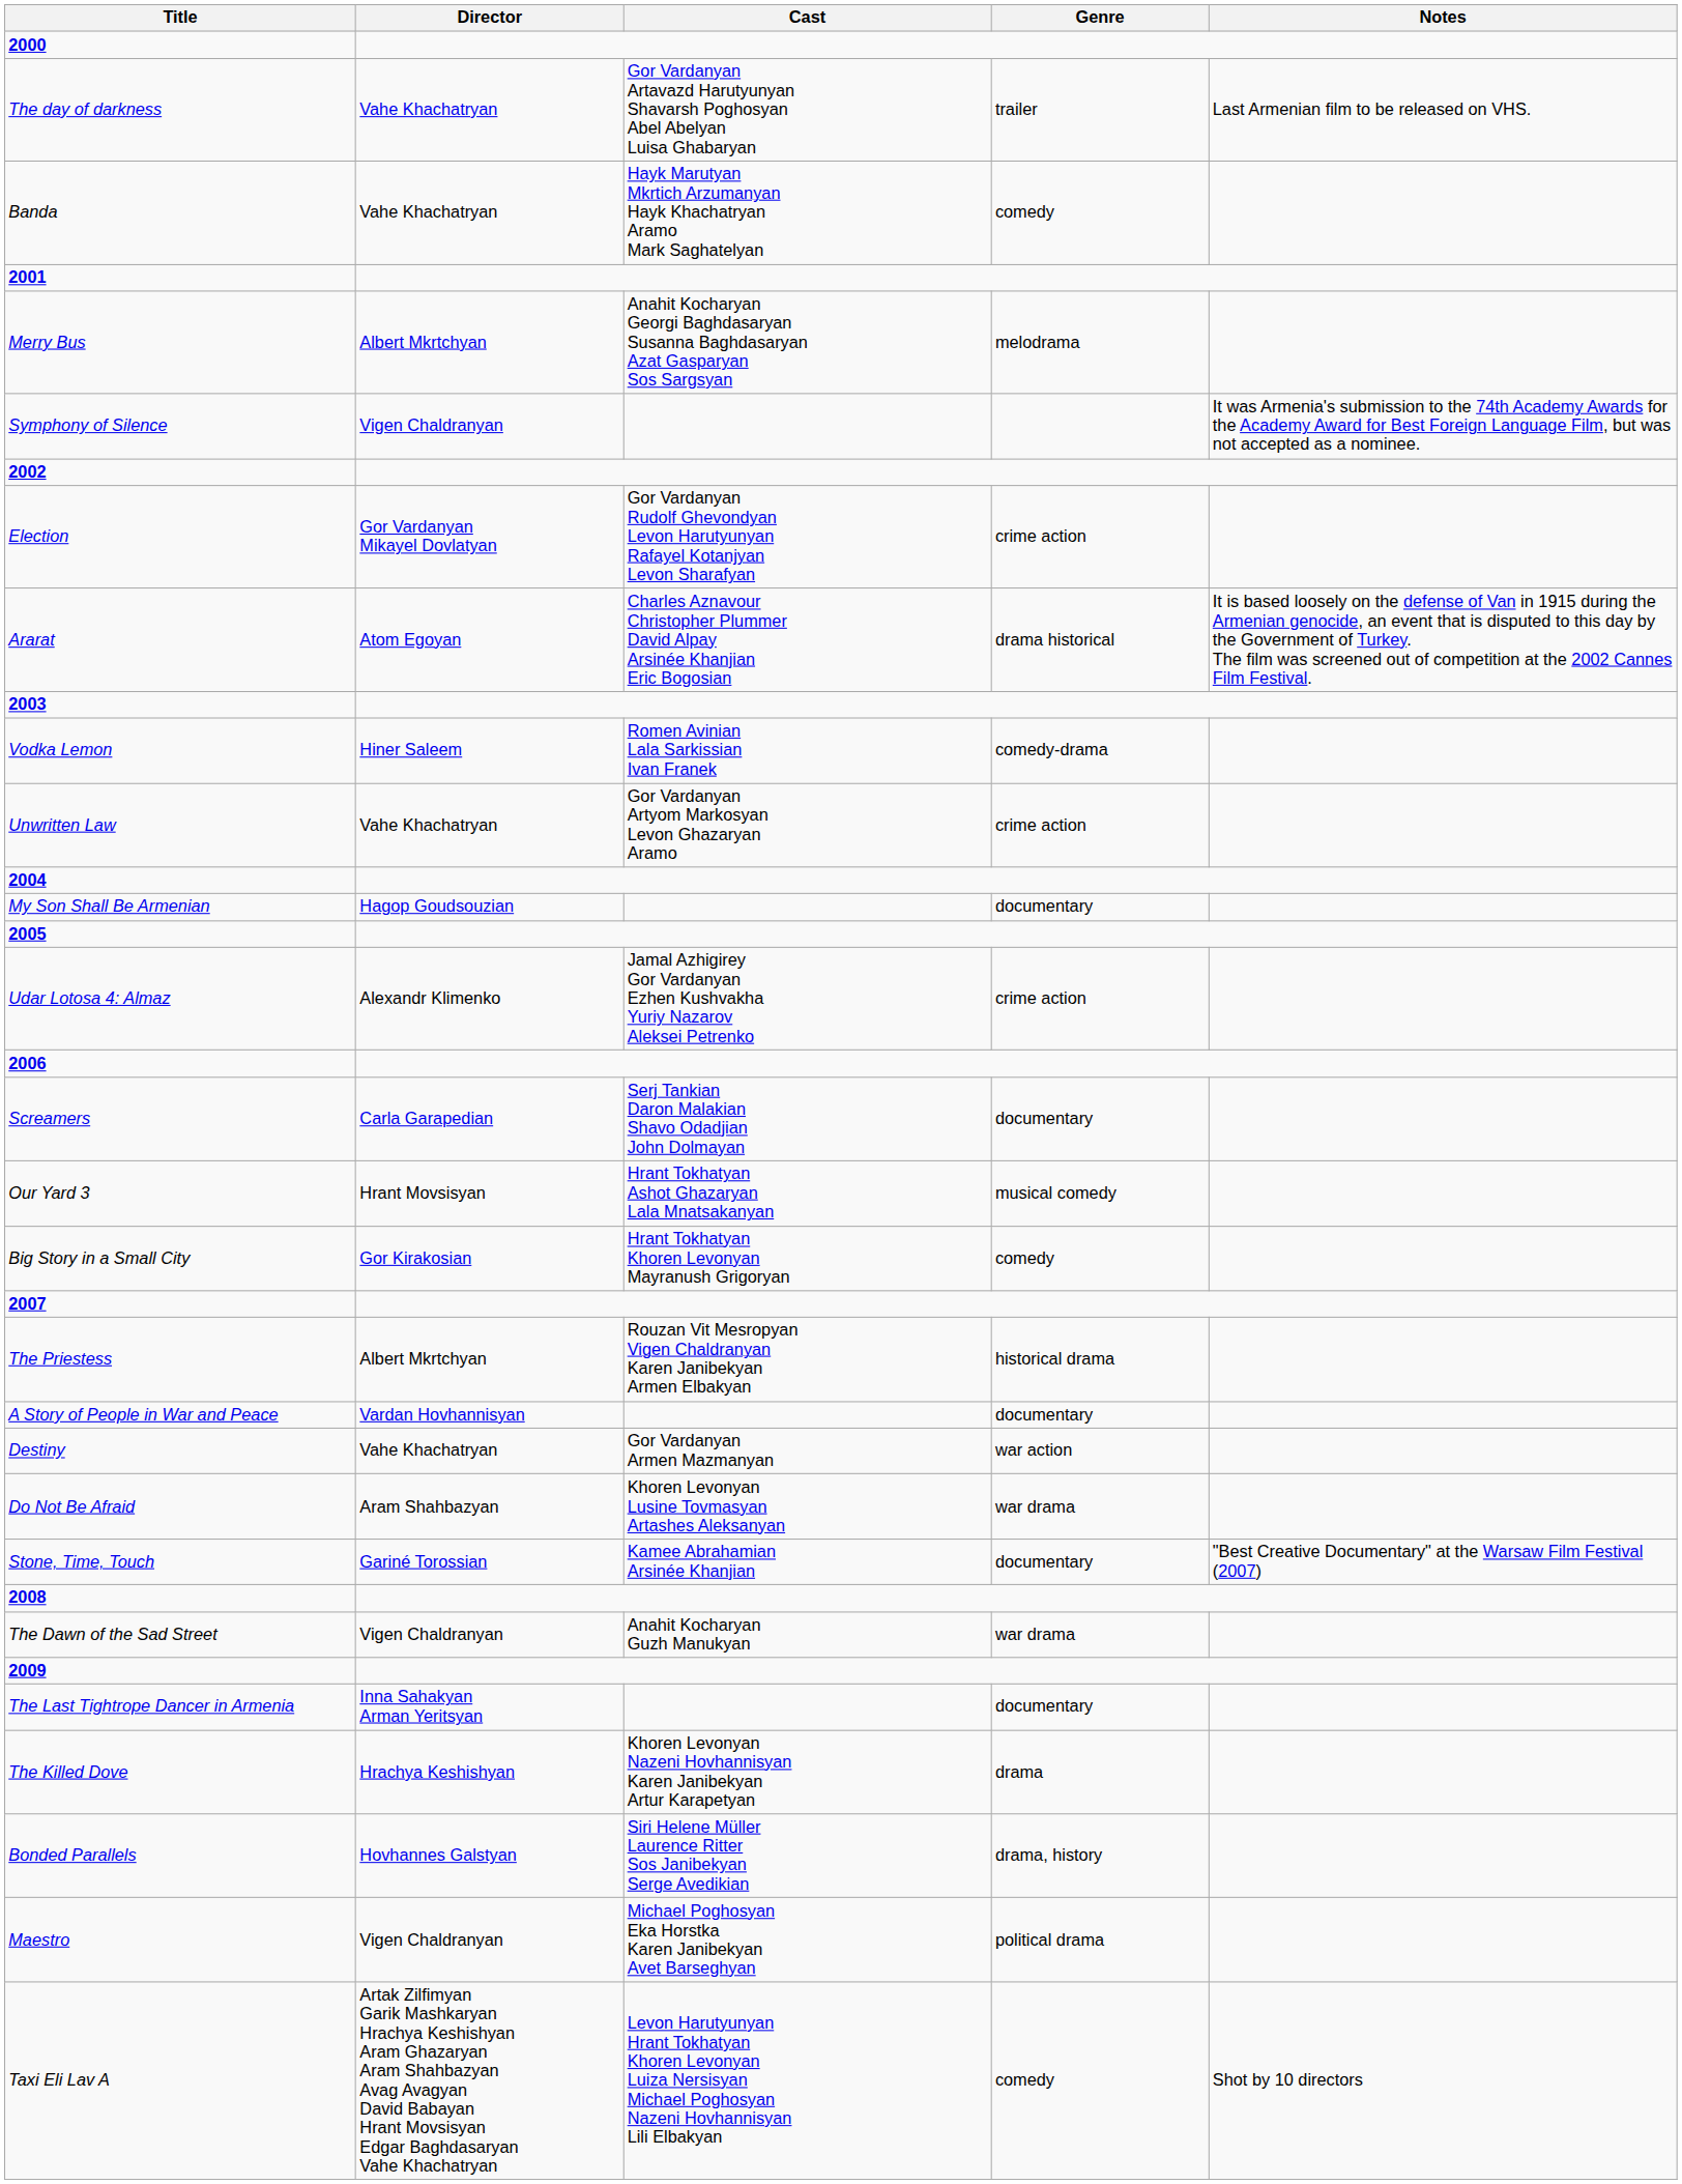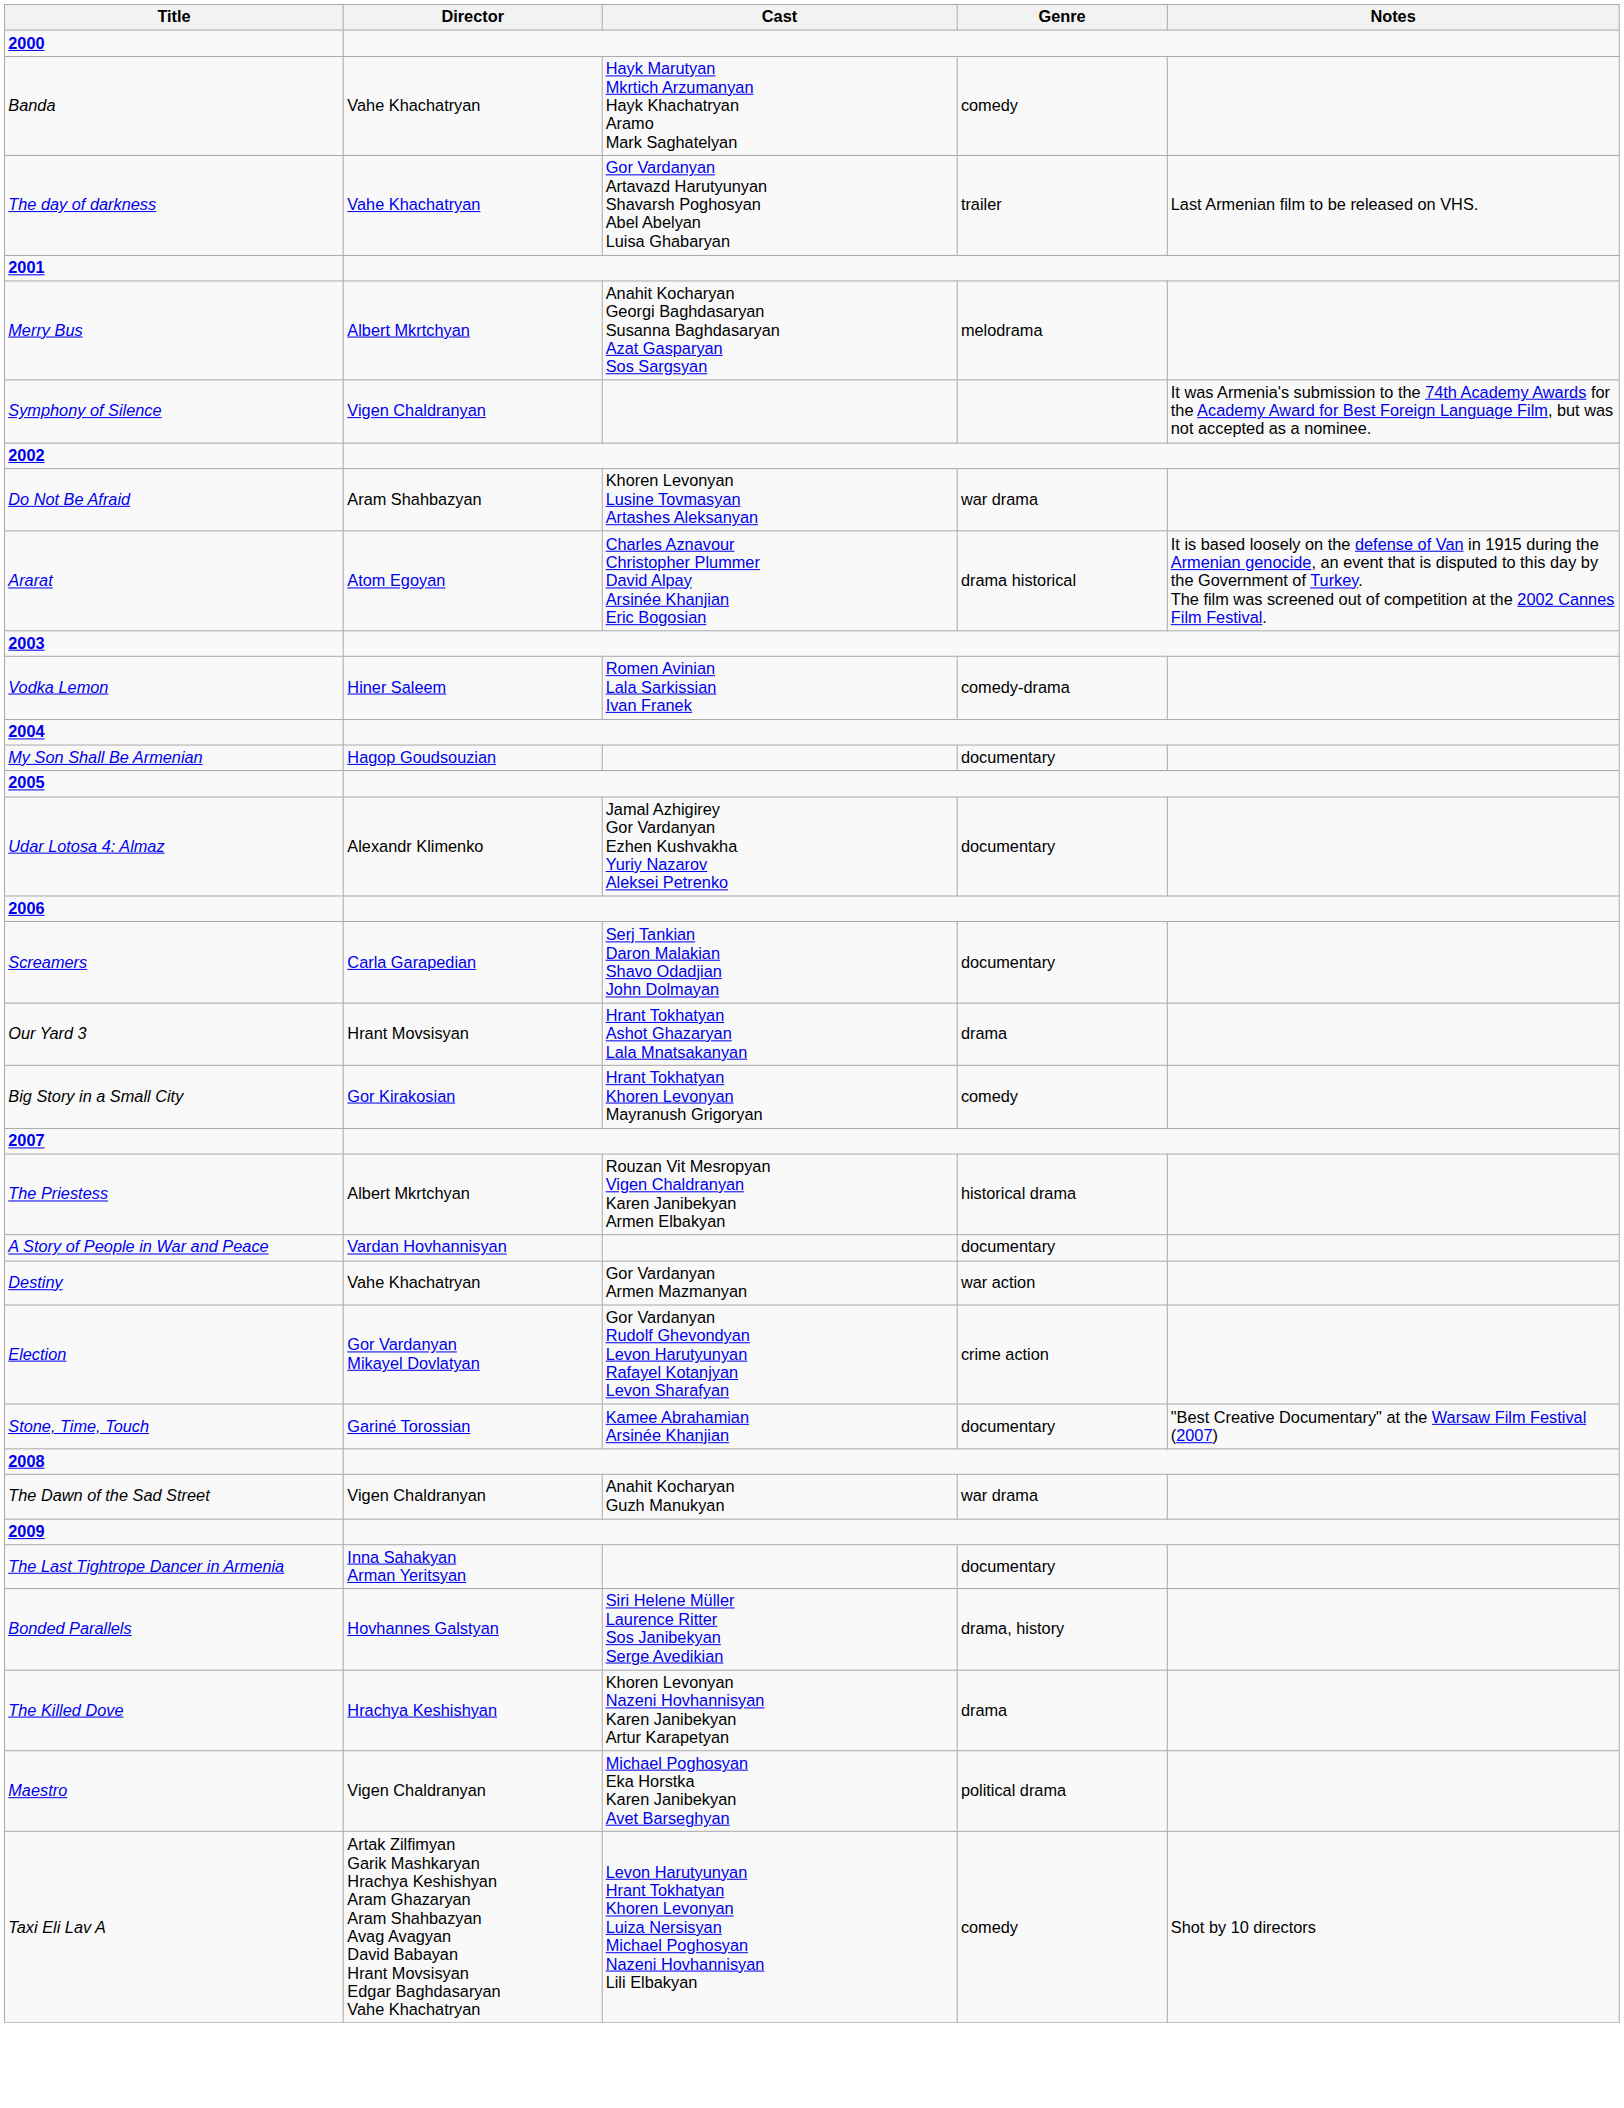rows swapped: The day of darkness <-> Banda
rows swapped: Election <-> Do Not Be Afraid
- row: Unwritten Law | Vahe Khachatryan | Gor Vardanyan Artyom Markosyan Levon Ghazaryan Aramo | crime action
Udar Lotosa 4: Almaz | Genre: crime action -> documentary
Our Yard 3 | Genre: musical comedy -> drama
rows swapped: Bonded Parallels <-> The Killed Dove
